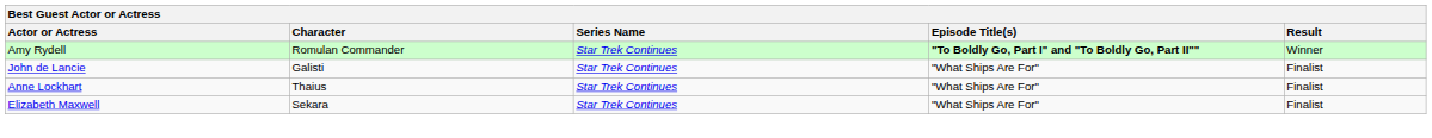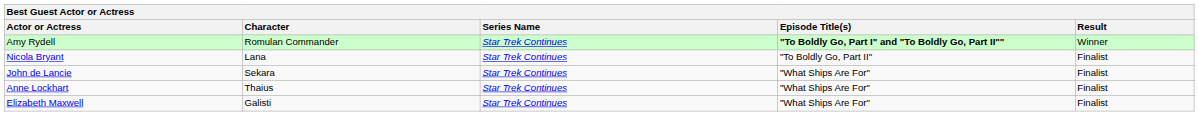+ row: Nicola Bryant | Lana | Star Trek Continues | "To Boldly Go, Part II" | Finalist
John de Lancie | Character: Galisti -> Sekara
Elizabeth Maxwell | Character: Sekara -> Galisti
